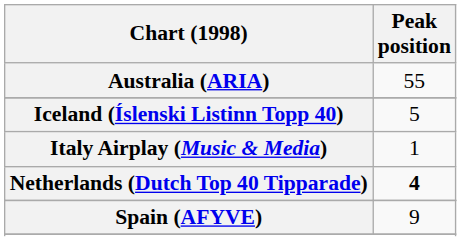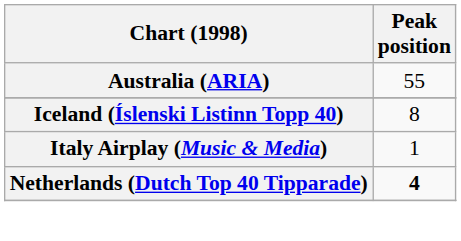Iceland (Íslenski Listinn Topp 40) | Peak position: 5 -> 8
- row: Spain (AFYVE) | 9
